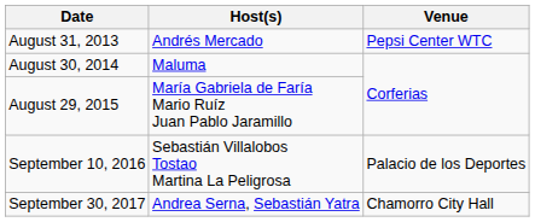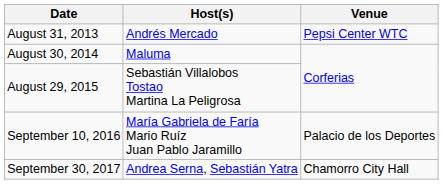August 29, 2015 | Host(s): María Gabriela de Faría Mario Ruíz Juan Pablo Jaramillo -> Sebastián Villalobos Tostao Martina La Peligrosa
September 10, 2016 | Host(s): Sebastián Villalobos Tostao Martina La Peligrosa -> María Gabriela de Faría Mario Ruíz Juan Pablo Jaramillo
